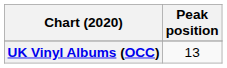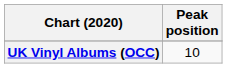UK Vinyl Albums (OCC) | Peak position: 13 -> 10
